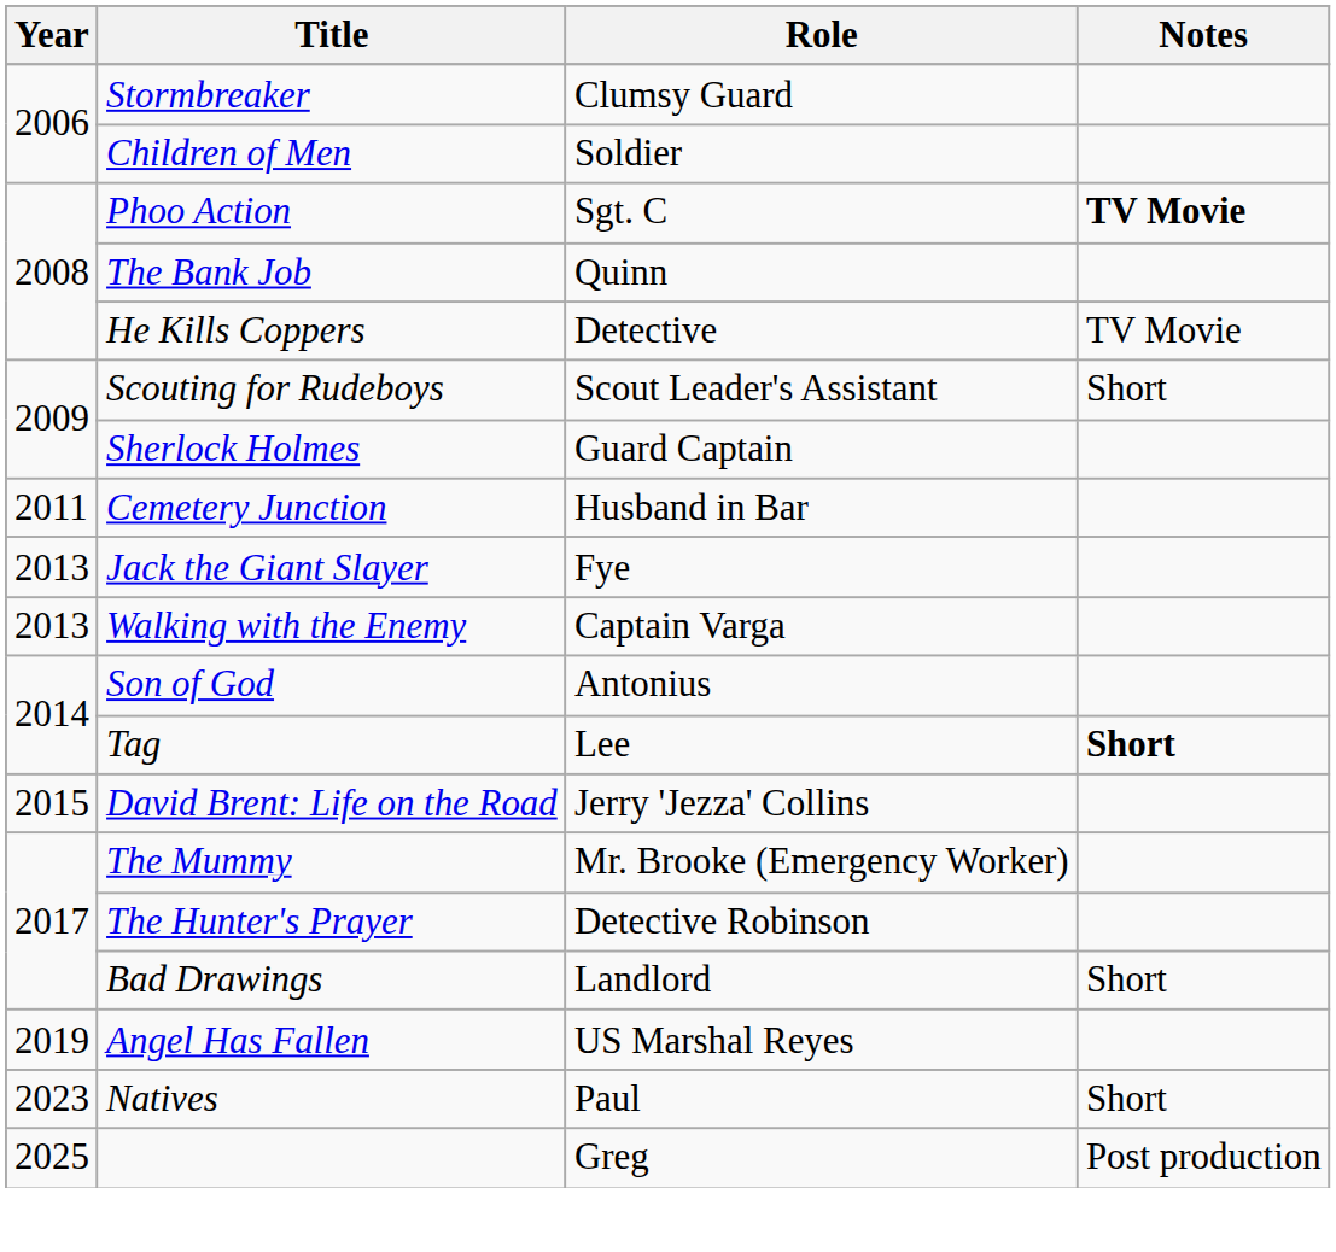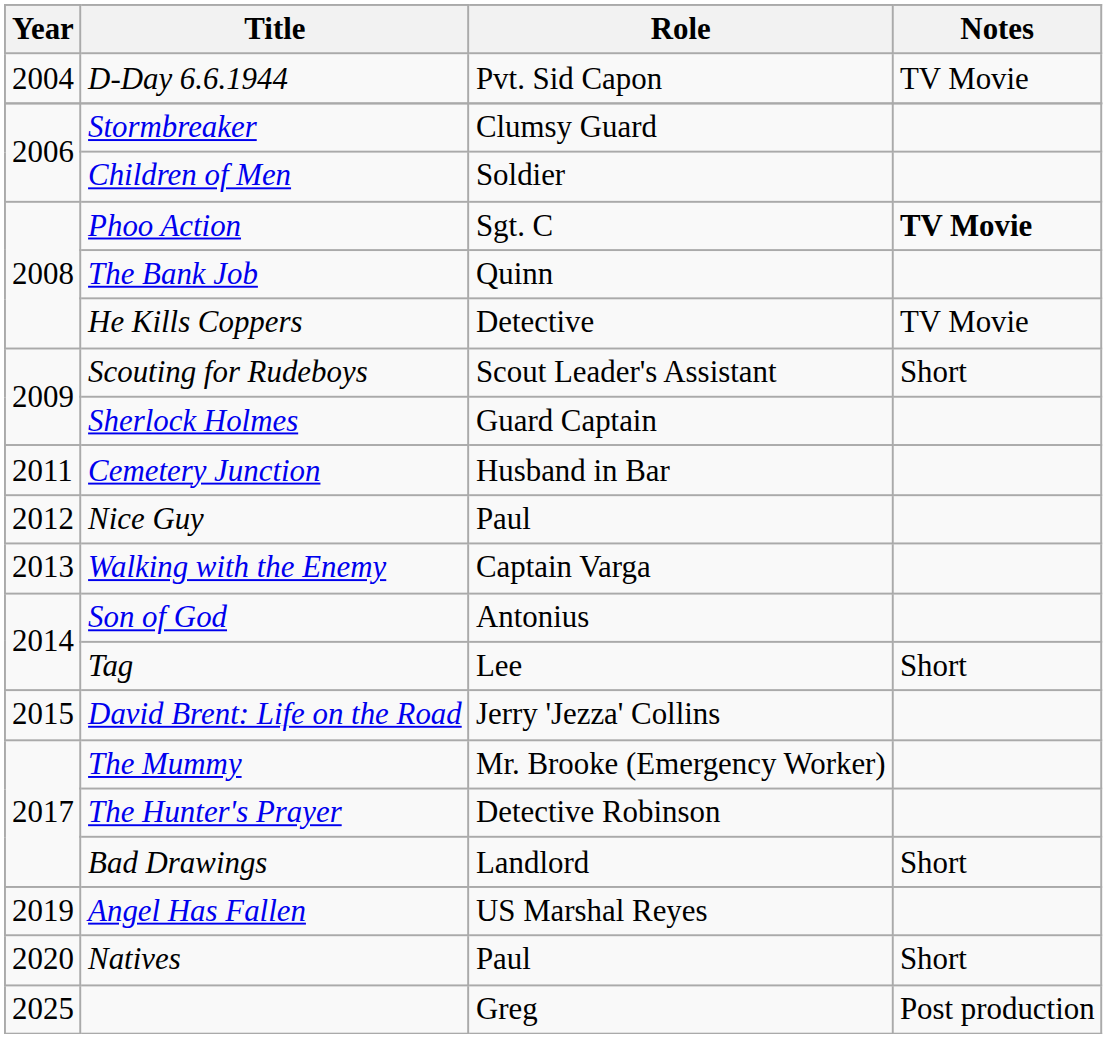+ row: 2004 | D-Day 6.6.1944 | Pvt. Sid Capon | TV Movie
+ row: 2012 | Nice Guy | Paul
- row: 2013 | Jack the Giant Slayer | Fye
Tag | Notes: bold -> normal
Natives | Year: 2023 -> 2020
